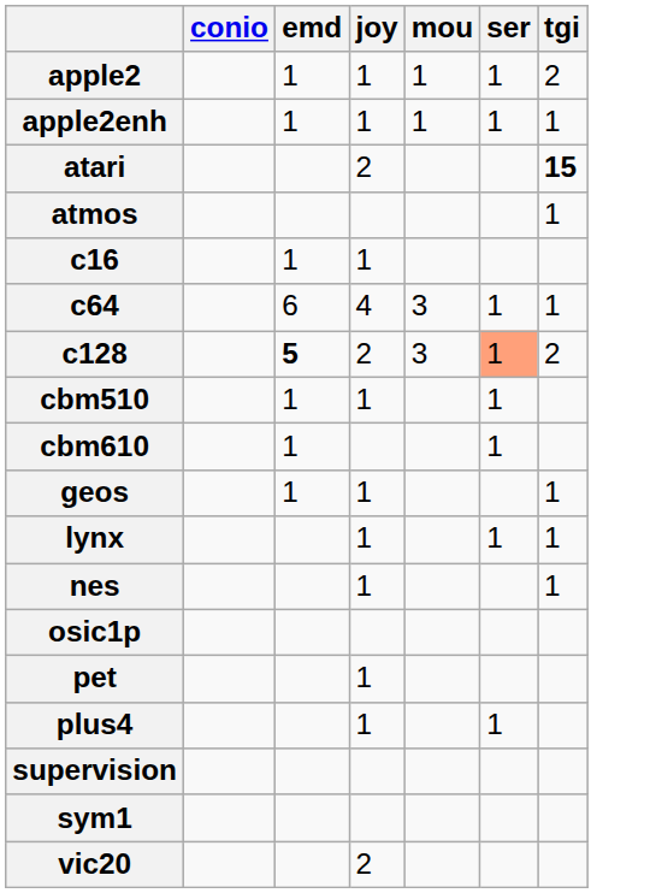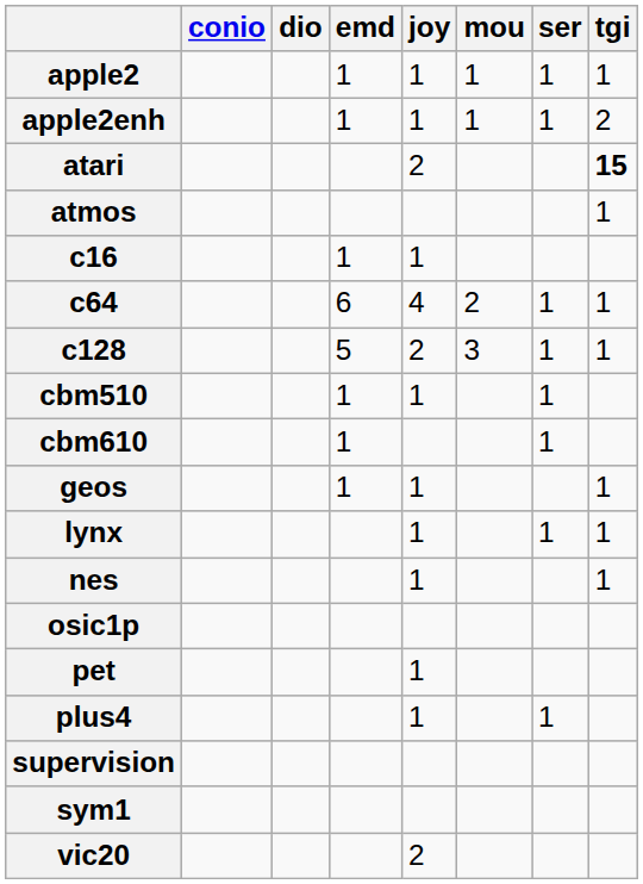+ column: dio
apple2 | tgi: 2 -> 1
apple2enh | tgi: 1 -> 2
c64 | mou: 3 -> 2
c128 | emd: bold -> normal
c128 | ser: lightsalmon background -> no background
c128 | tgi: 2 -> 1
